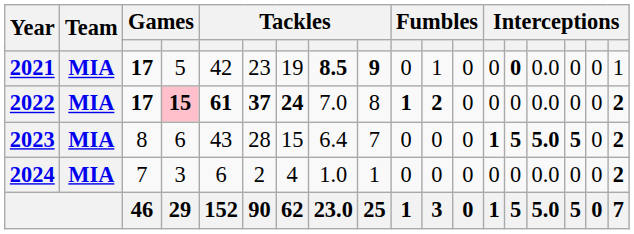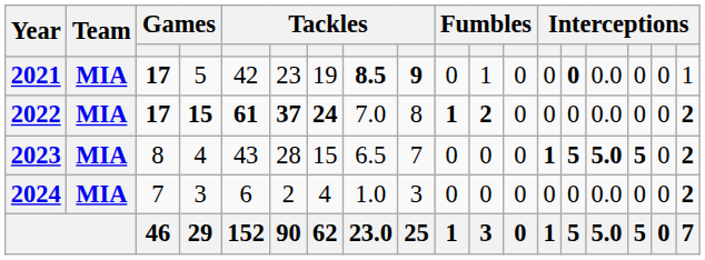2022 | column 4: pink background -> no background
2023 | column 4: 6 -> 4
2023 | column 8: 6.4 -> 6.5
2024 | column 9: 1 -> 3
